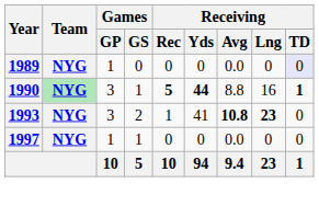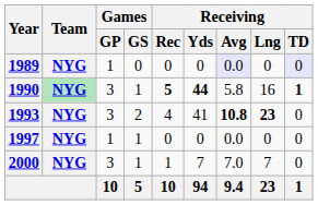1989 | Receiving / Avg: no background -> lavender background
1990 | Receiving / Avg: 8.8 -> 5.8
1993 | Receiving / Rec: 1 -> 4
+ row: 2000 | NYG | 3 | 1 | 1 | 7 | 7.0 | 7 | 0
